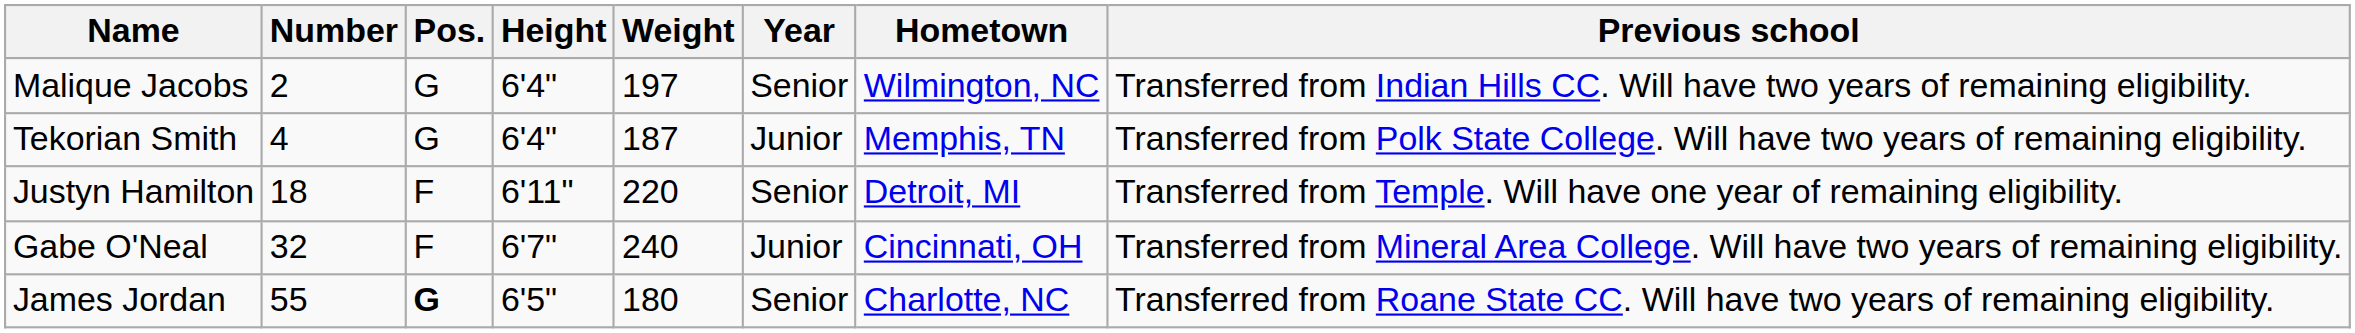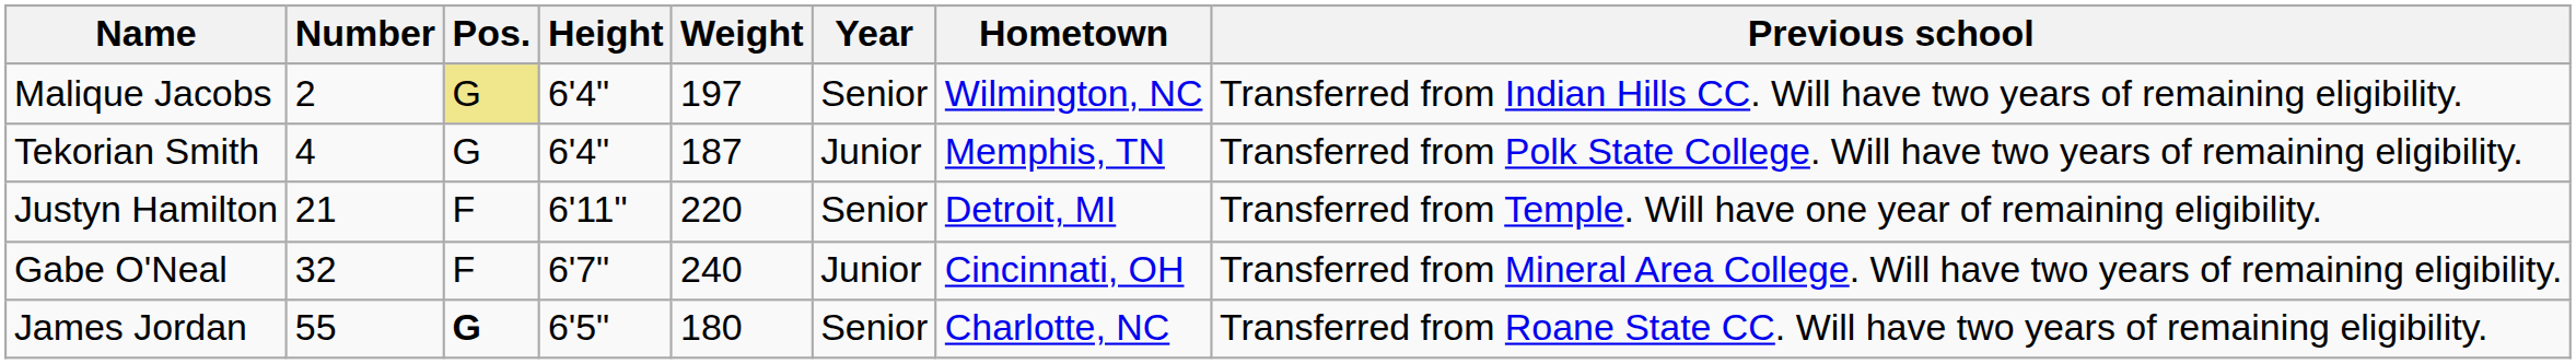Malique Jacobs | Pos.: no background -> khaki background
Justyn Hamilton | Number: 18 -> 21
